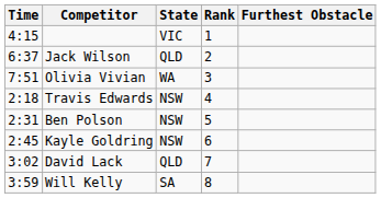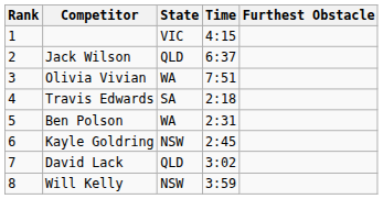columns swapped: Rank <-> Time
Travis Edwards | State: NSW -> SA
Ben Polson | State: NSW -> WA
Will Kelly | State: SA -> NSW
